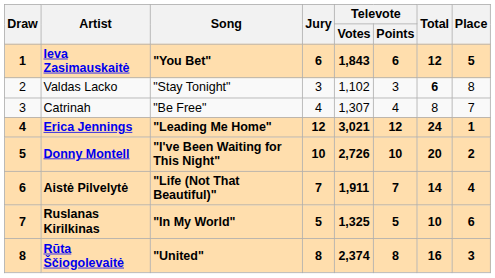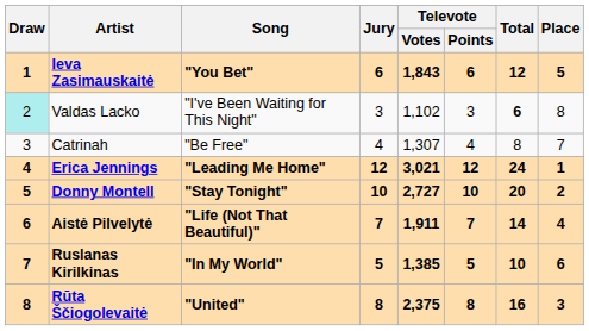Valdas Lacko | Draw: no background -> paleturquoise background
Valdas Lacko | Song: "Stay Tonight" -> "I've Been Waiting for This Night"
Donny Montell | Song: "I've Been Waiting for This Night" -> "Stay Tonight"
Donny Montell | Televote / Votes: 2,726 -> 2,727
Ruslanas Kirilkinas | Televote / Votes: 1,325 -> 1,385
Rūta Ščiogolevaitė | Televote / Votes: 2,374 -> 2,375
